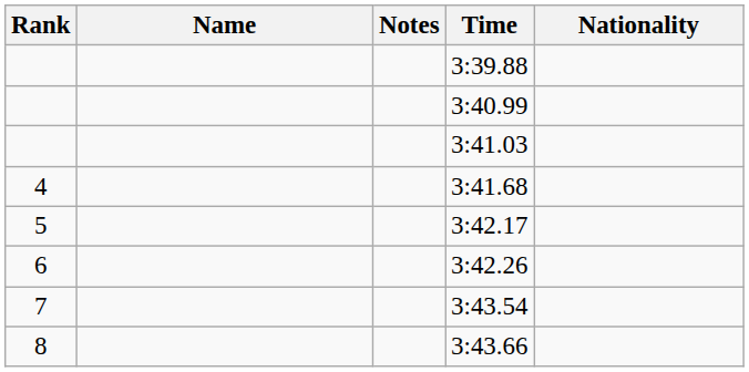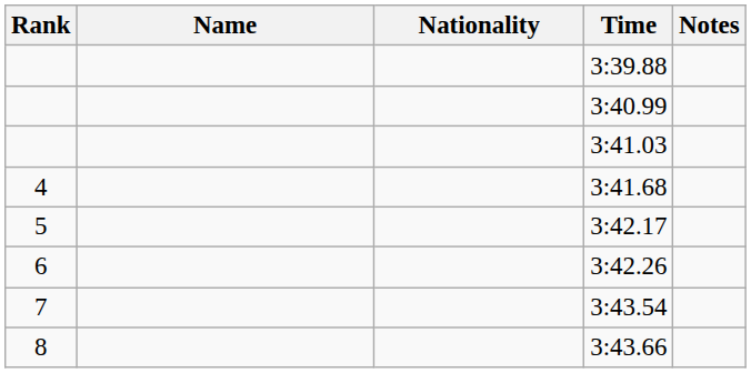columns swapped: Nationality <-> Notes
